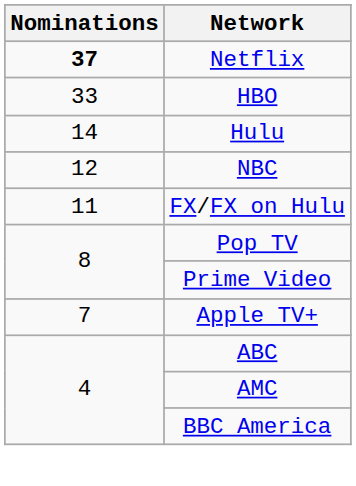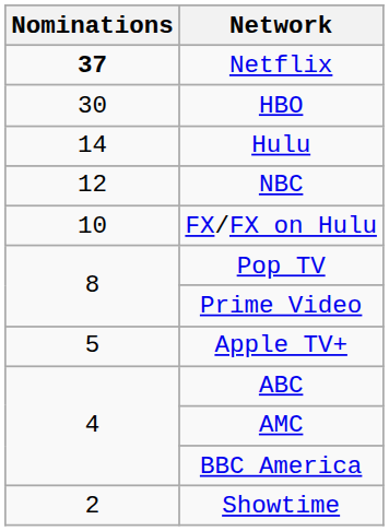HBO | Nominations: 33 -> 30
FX/FX on Hulu | Nominations: 11 -> 10
Apple TV+ | Nominations: 7 -> 5
+ row: 2 | Showtime
